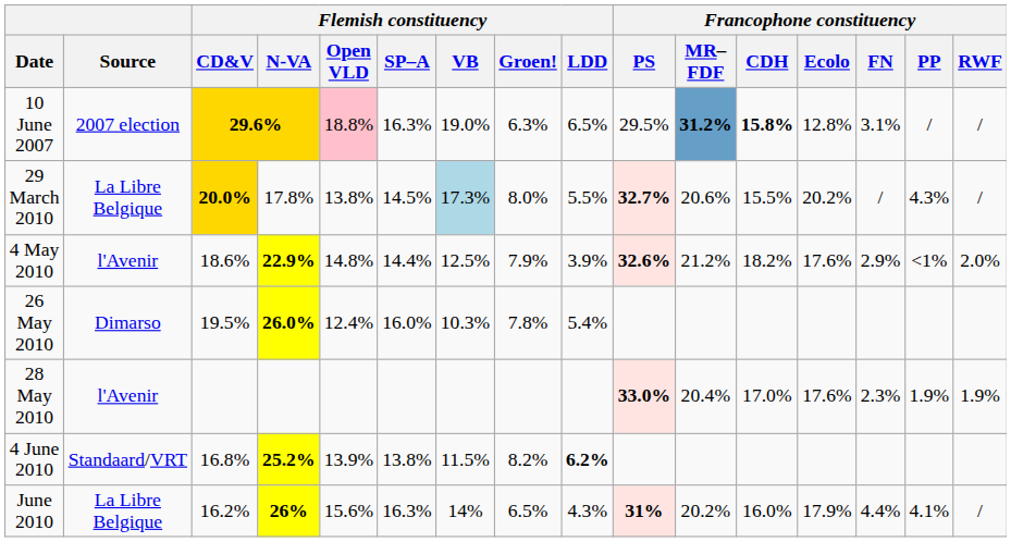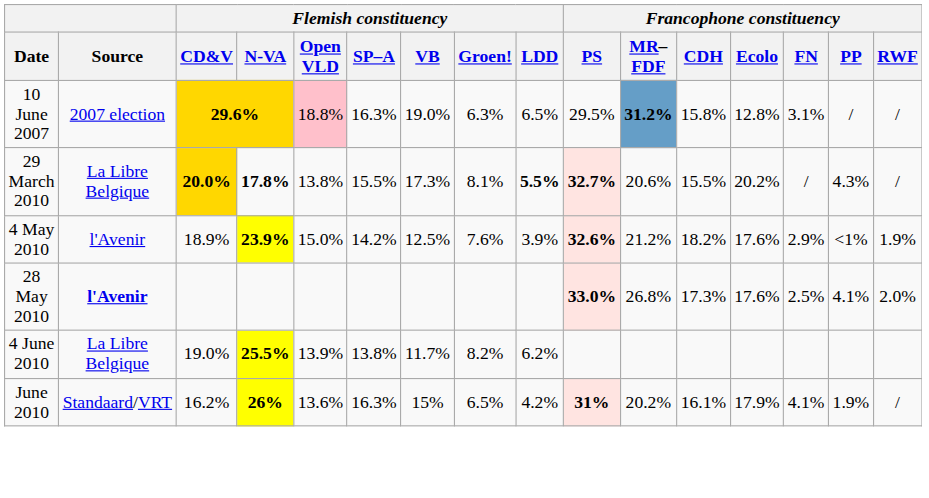10 June 2007 | Francophone constituency / CDH: bold -> normal
29 March 2010 | Flemish constituency / N-VA: normal -> bold
29 March 2010 | Flemish constituency / SP–A: 14.5% -> 15.5%
29 March 2010 | Flemish constituency / VB: lightblue background -> no background
29 March 2010 | Flemish constituency / Groen!: 8.0% -> 8.1%
29 March 2010 | Flemish constituency / LDD: normal -> bold
4 May 2010 | Flemish constituency / CD&V: 18.6% -> 18.9%
4 May 2010 | Flemish constituency / N-VA: 22.9% -> 23.9%
4 May 2010 | Flemish constituency / Open VLD: 14.8% -> 15.0%
4 May 2010 | Flemish constituency / SP–A: 14.4% -> 14.2%
4 May 2010 | Flemish constituency / Groen!: 7.9% -> 7.6%
4 May 2010 | Francophone constituency / RWF: 2.0% -> 1.9%
- row: 26 May 2010 | Dimarso | 19.5% | 26.0% | 12.4% | 16.0% | 10.3% | 7.8% | 5.4%
28 May 2010 | Source: normal -> bold
28 May 2010 | Francophone constituency / MR–FDF: 20.4% -> 26.8%
28 May 2010 | Francophone constituency / CDH: 17.0% -> 17.3%
28 May 2010 | Francophone constituency / FN: 2.3% -> 2.5%
28 May 2010 | Francophone constituency / PP: 1.9% -> 4.1%
28 May 2010 | Francophone constituency / RWF: 1.9% -> 2.0%
4 June 2010 | Source: Standaard/VRT -> La Libre Belgique
4 June 2010 | Flemish constituency / CD&V: 16.8% -> 19.0%
4 June 2010 | Flemish constituency / N-VA: 25.2% -> 25.5%
4 June 2010 | Flemish constituency / VB: 11.5% -> 11.7%
4 June 2010 | Flemish constituency / LDD: bold -> normal
June 2010 | Source: La Libre Belgique -> Standaard/VRT
June 2010 | Flemish constituency / Open VLD: 15.6% -> 13.6%
June 2010 | Flemish constituency / VB: 14% -> 15%
June 2010 | Flemish constituency / LDD: 4.3% -> 4.2%
June 2010 | Francophone constituency / CDH: 16.0% -> 16.1%
June 2010 | Francophone constituency / FN: 4.4% -> 4.1%
June 2010 | Francophone constituency / PP: 4.1% -> 1.9%
